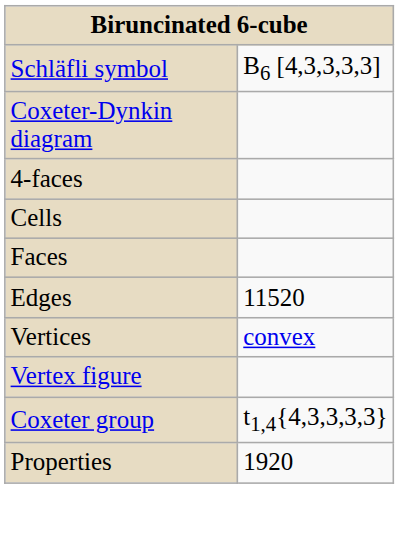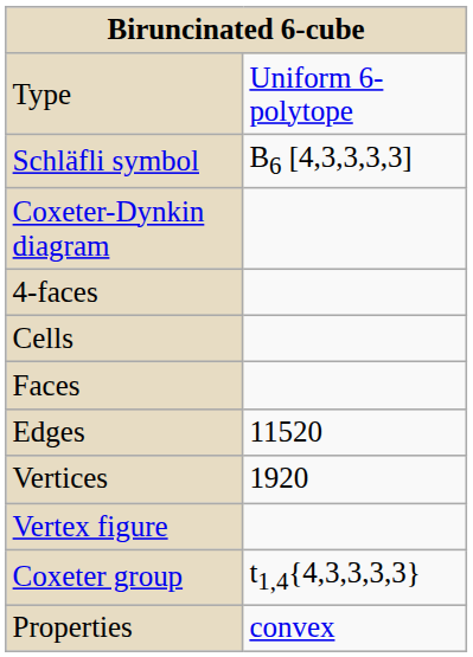+ row: Type | Uniform 6-polytope
Vertices | column 2: convex -> 1920
Properties | column 2: 1920 -> convex
